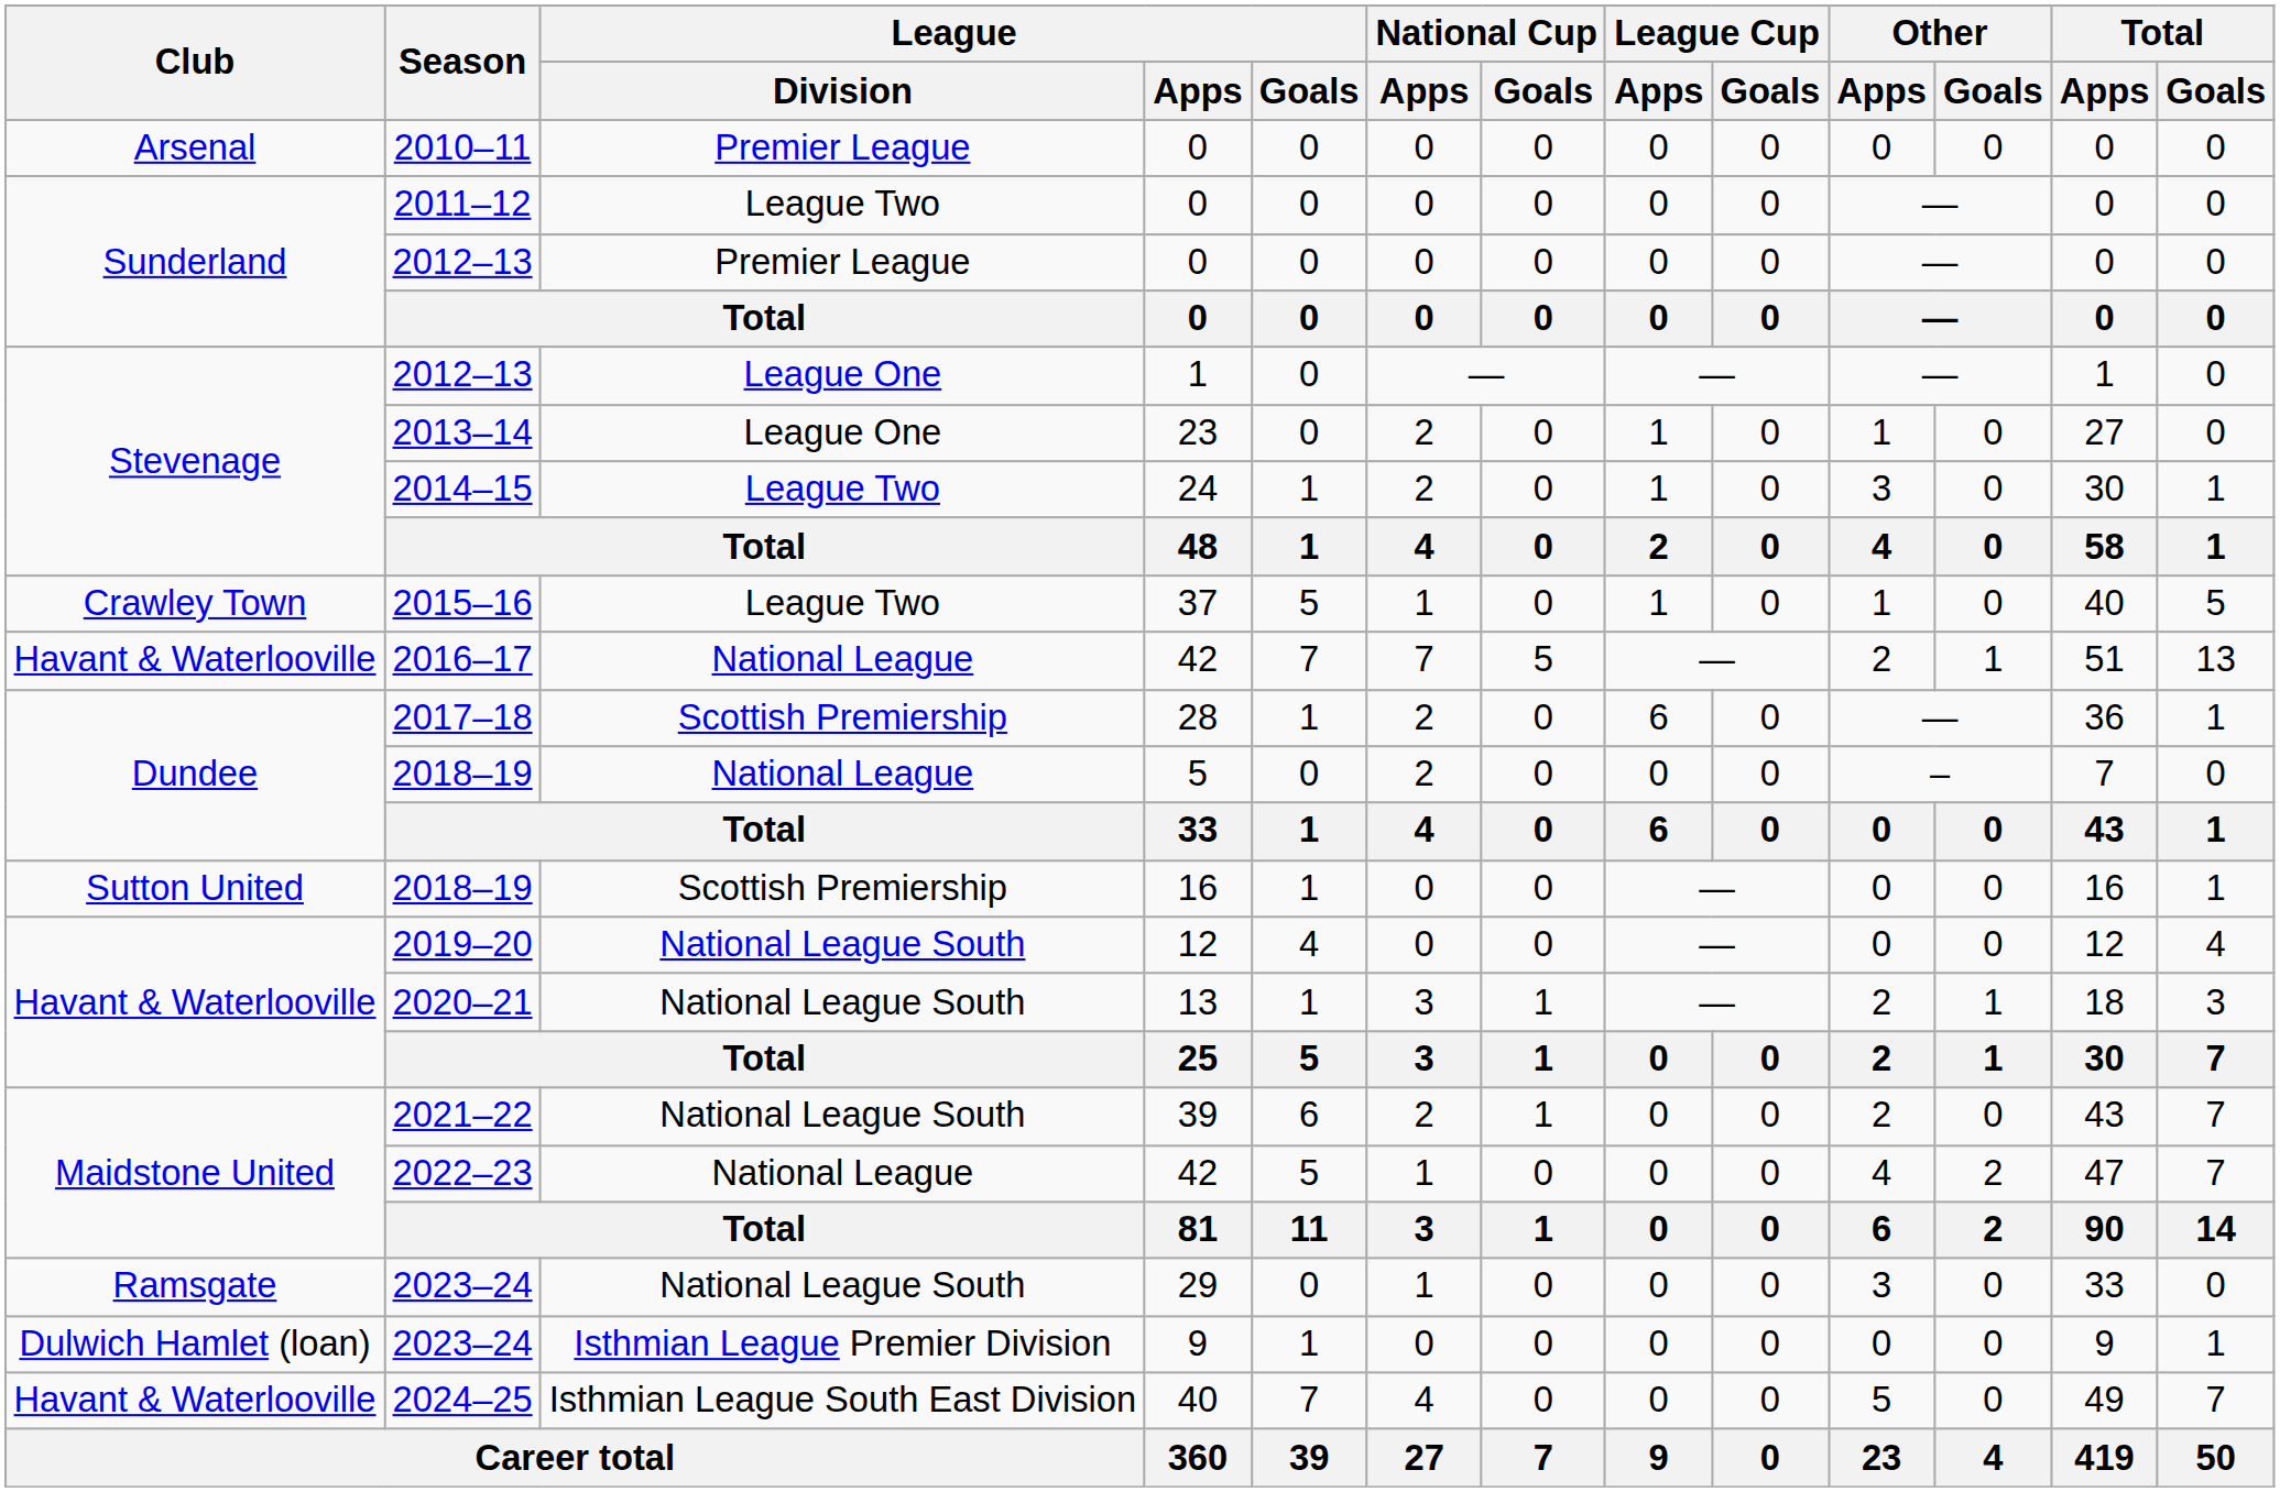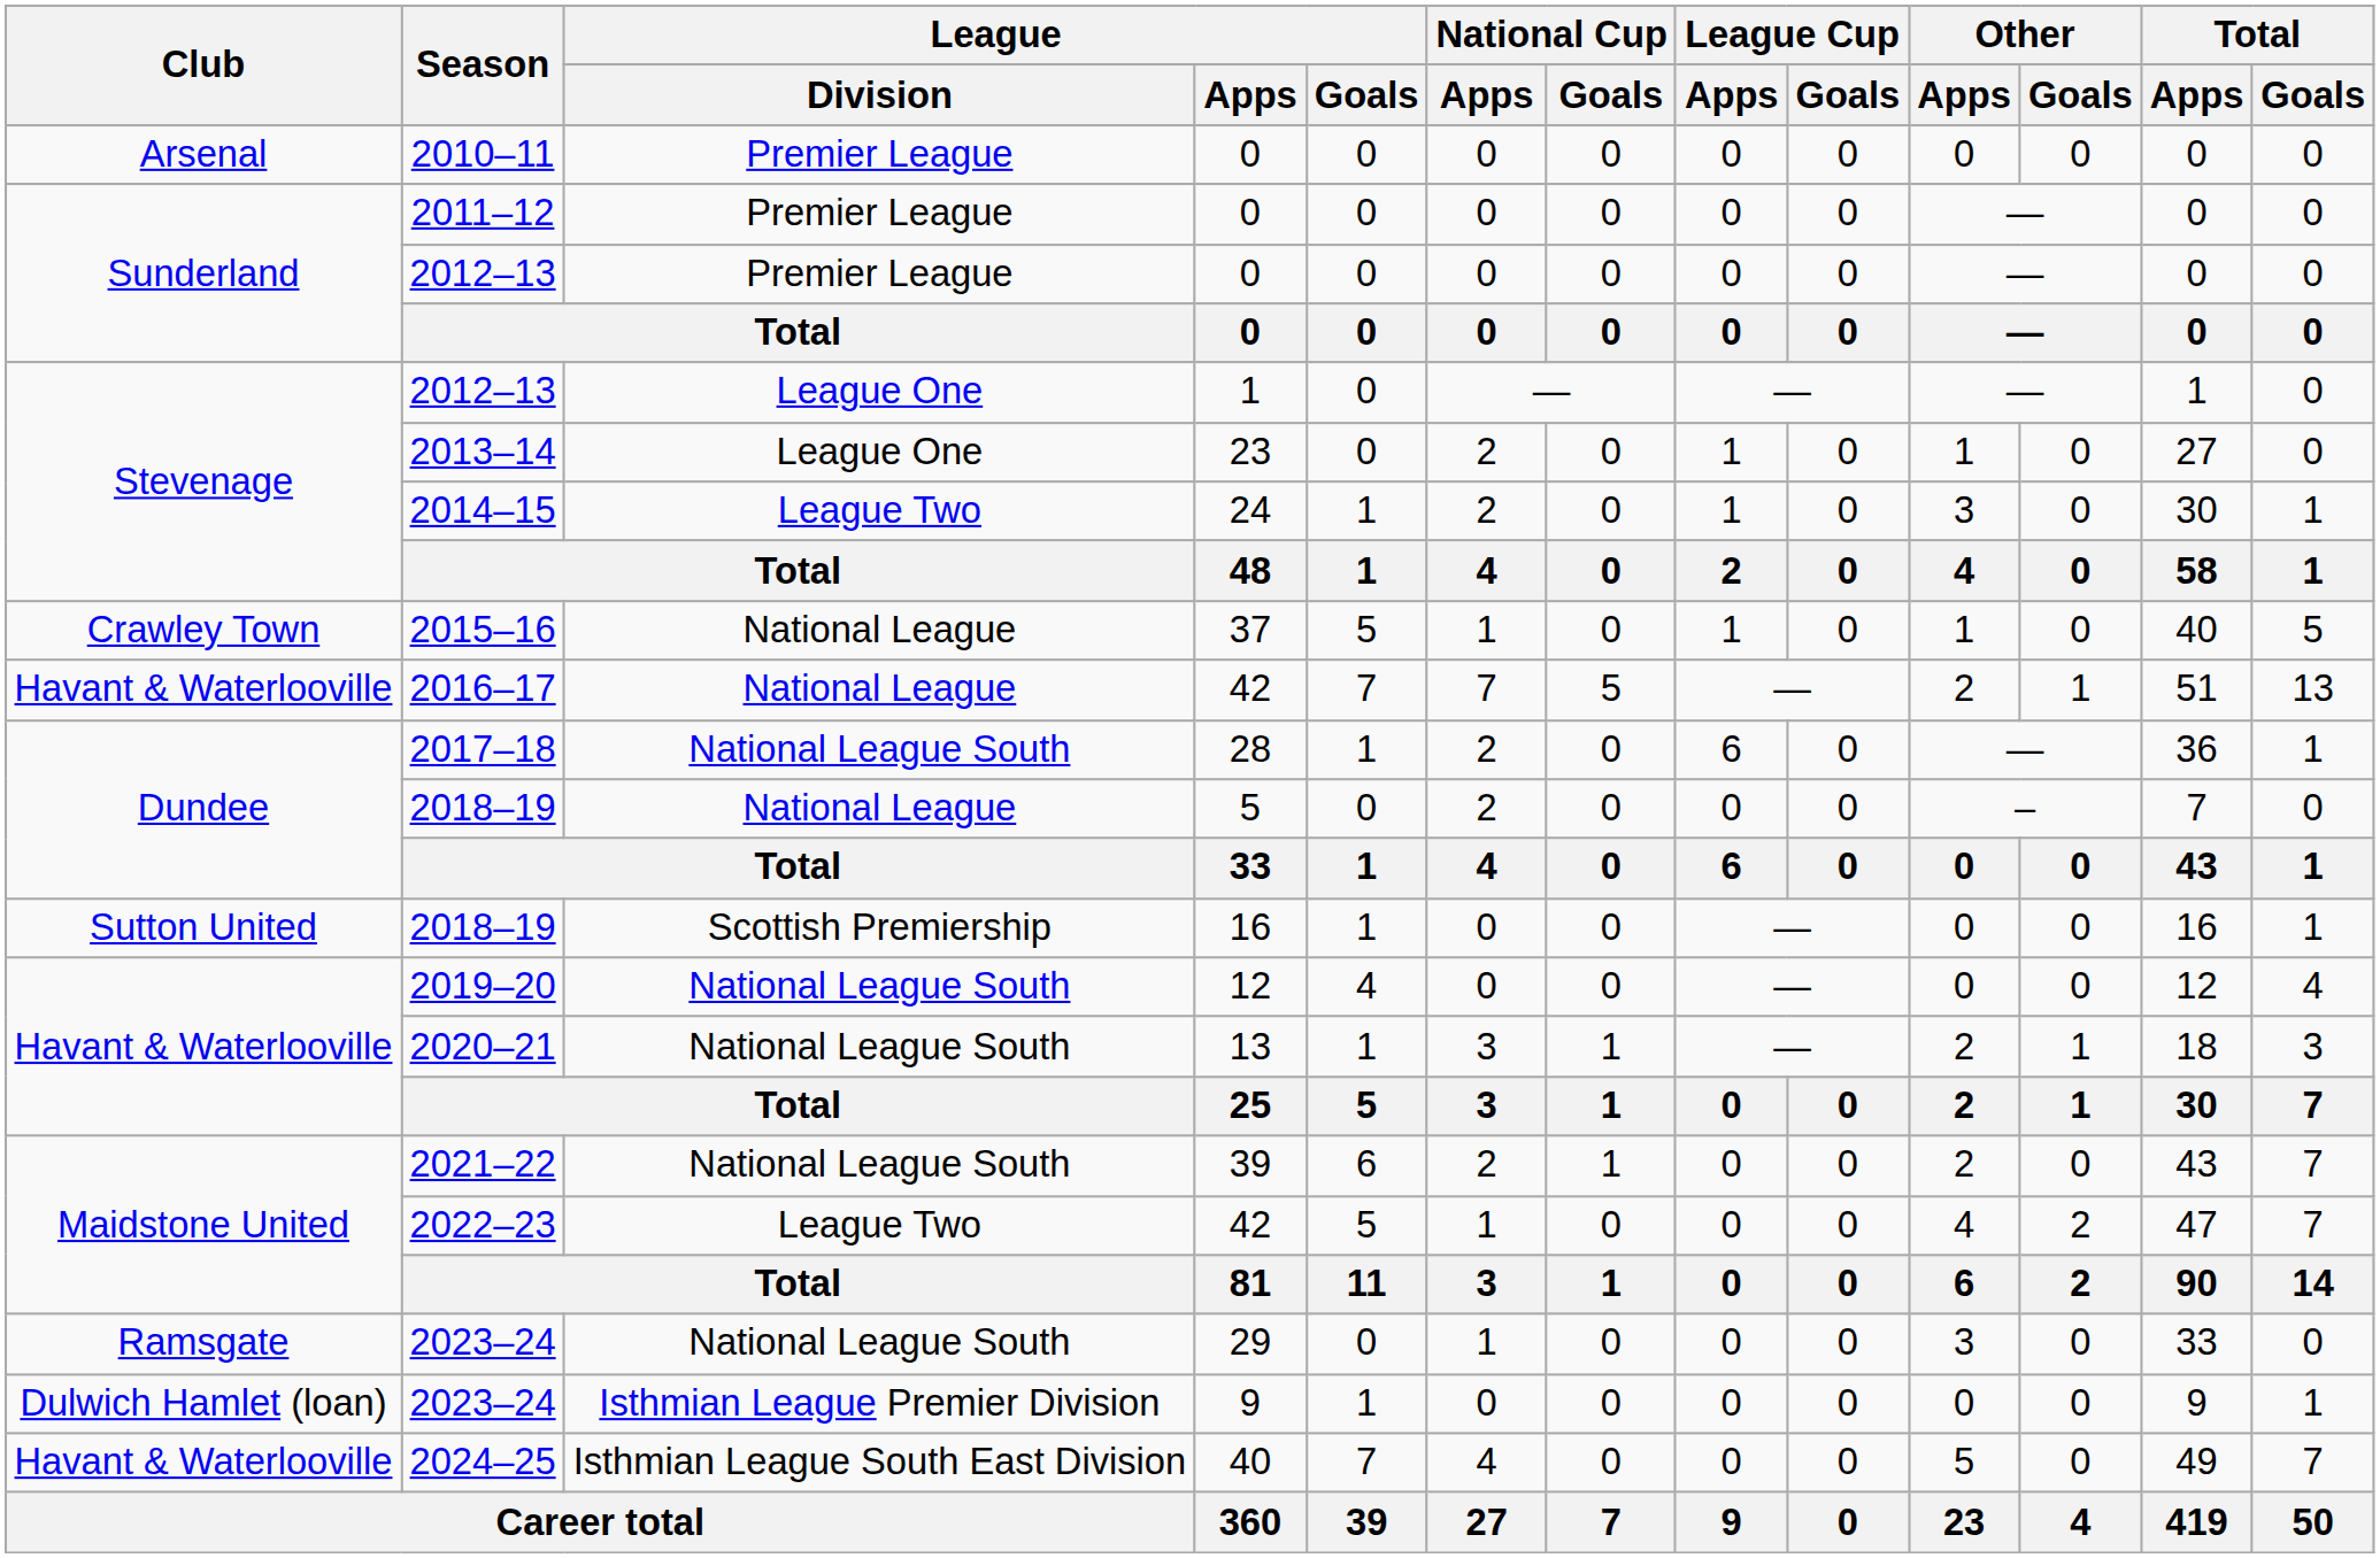2011–12 | League / Division: League Two -> Premier League
2015–16 | League / Division: League Two -> National League
2017–18 | League / Division: Scottish Premiership -> National League South
2022–23 | League / Division: National League -> League Two
